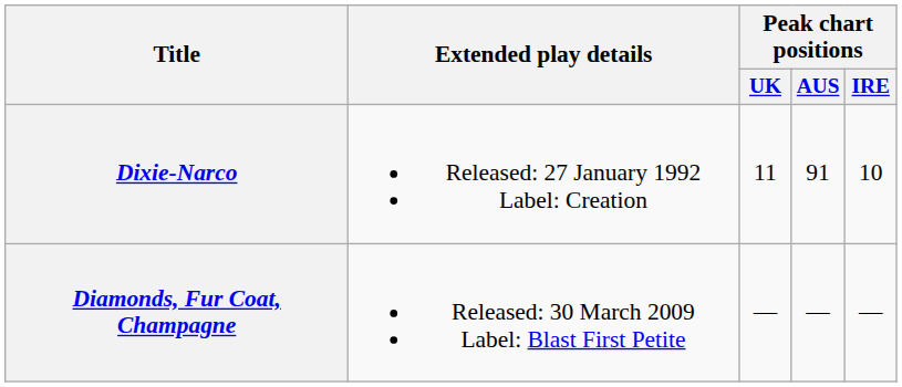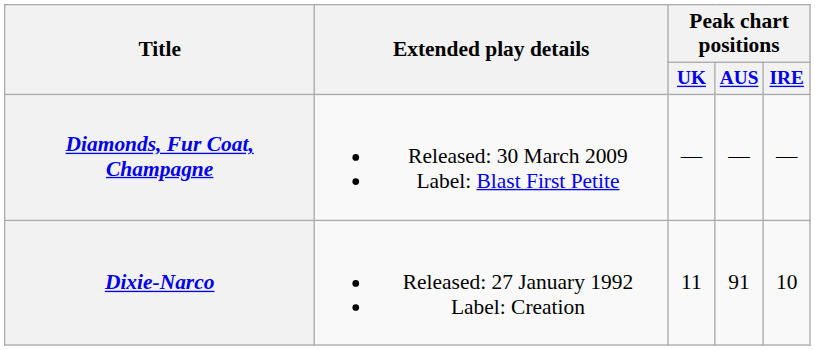rows swapped: Dixie-Narco <-> Diamonds, Fur Coat, Champagne
